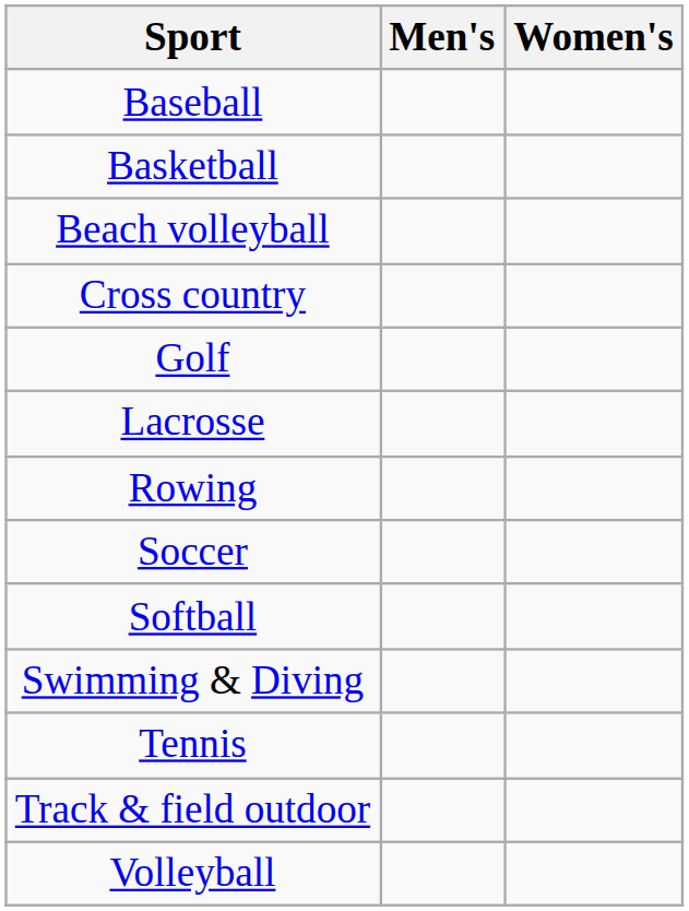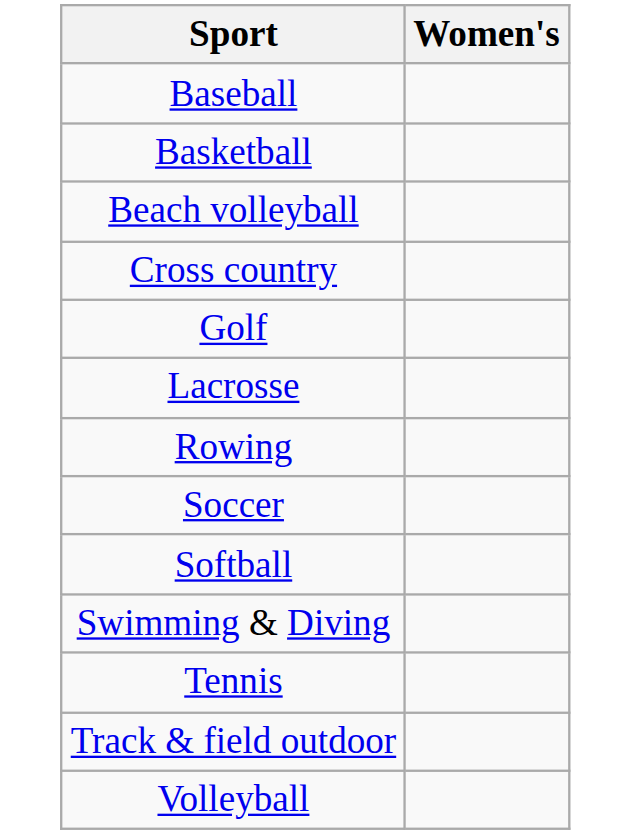- column: Men's
